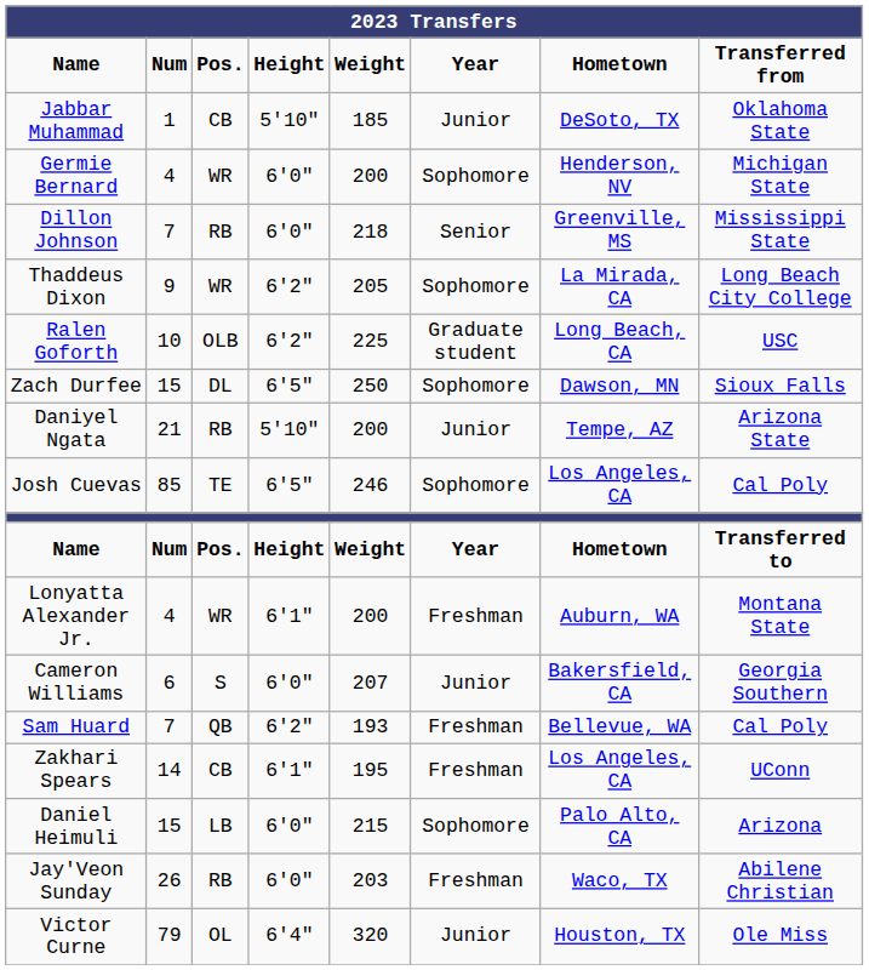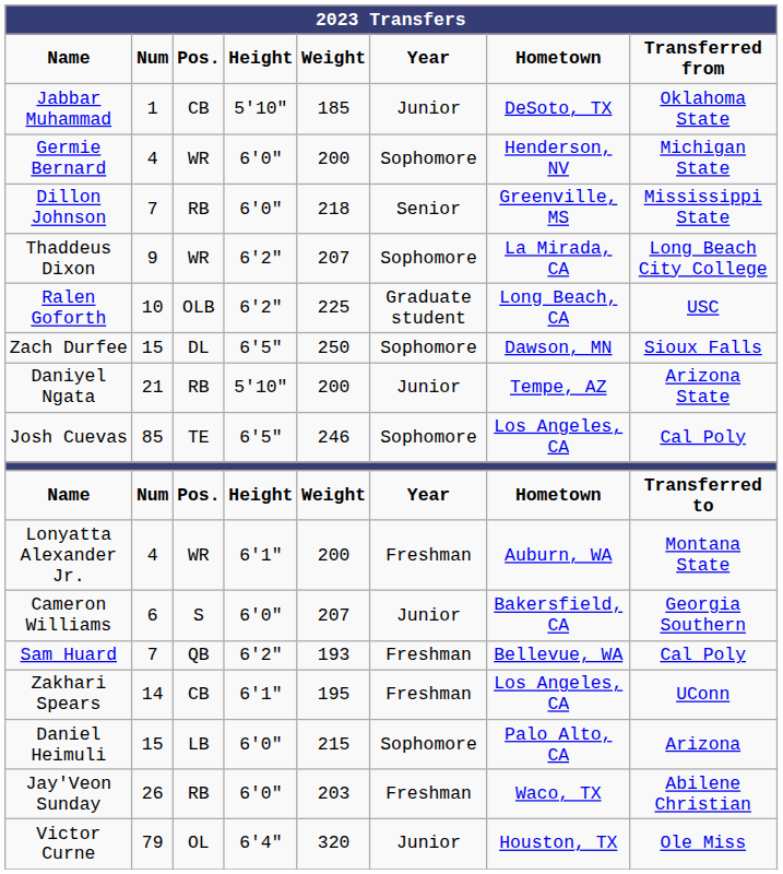Thaddeus Dixon | column 5: 205 -> 207
